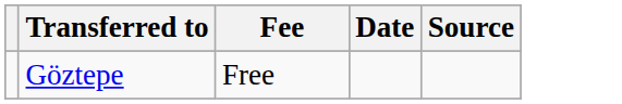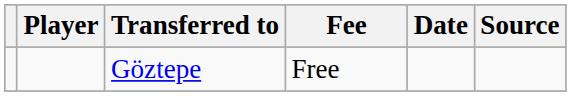+ column: Player
